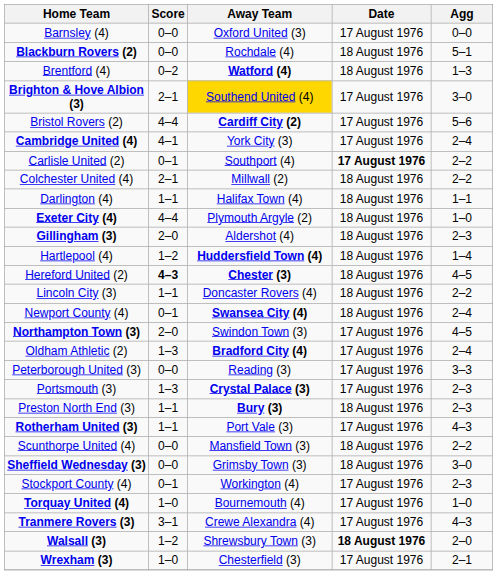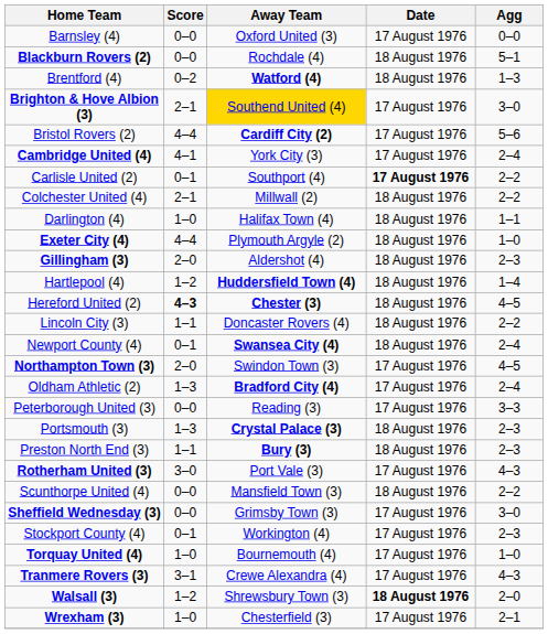Darlington (4) | Score: 1–1 -> 1–0
Portsmouth (3) | Date: 17 August 1976 -> 18 August 1976
Rotherham United (3) | Score: 1–1 -> 3–0
Sheffield Wednesday (3) | Date: 18 August 1976 -> 17 August 1976
